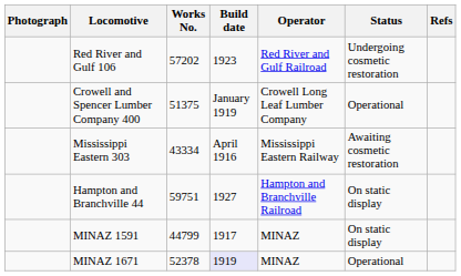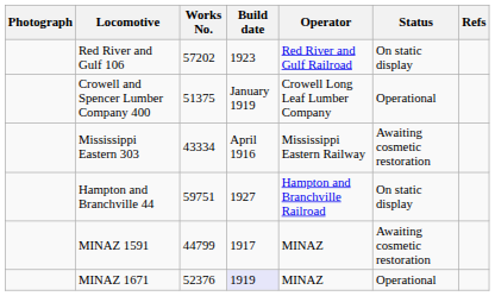Red River and Gulf 106 | Status: Undergoing cosmetic restoration -> On static display
MINAZ 1591 | Status: On static display -> Awaiting cosmetic restoration
MINAZ 1671 | Works No.: 52378 -> 52376
